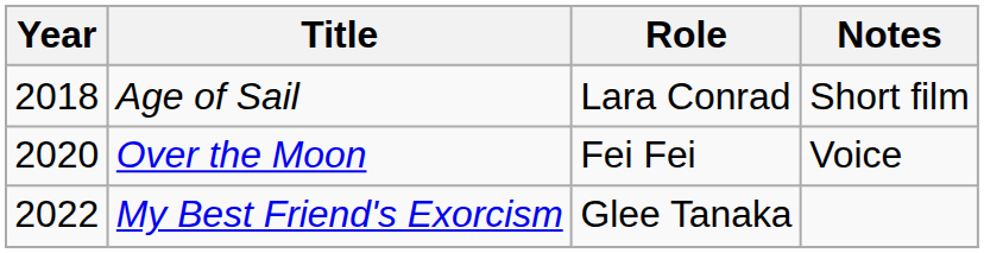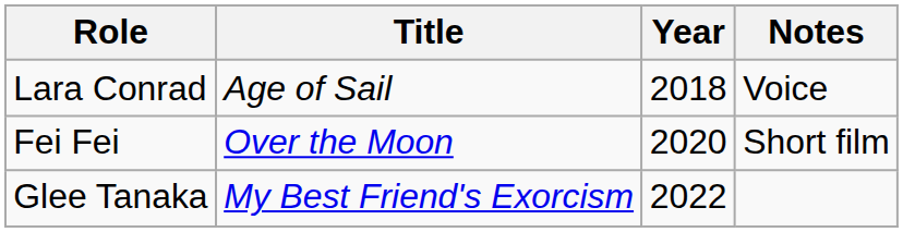columns swapped: Year <-> Role
Age of Sail | Notes: Short film -> Voice
Over the Moon | Notes: Voice -> Short film
